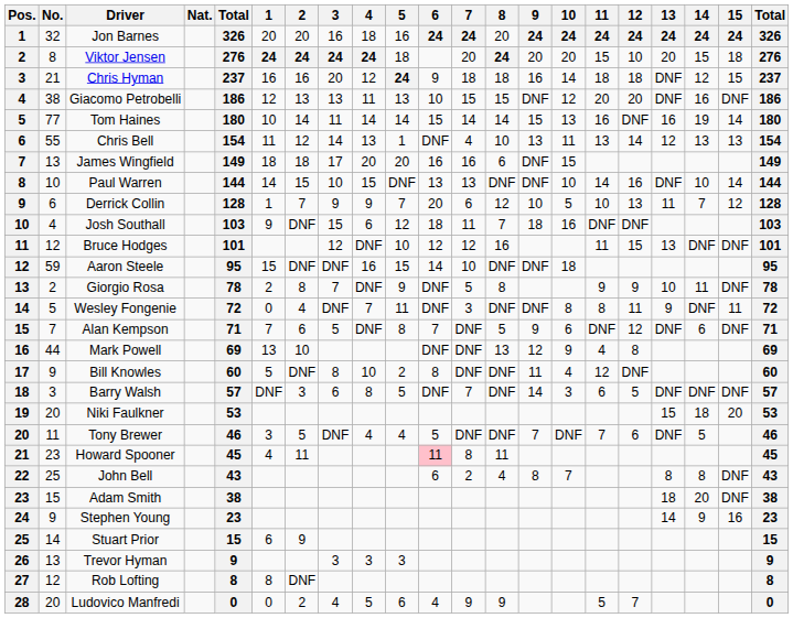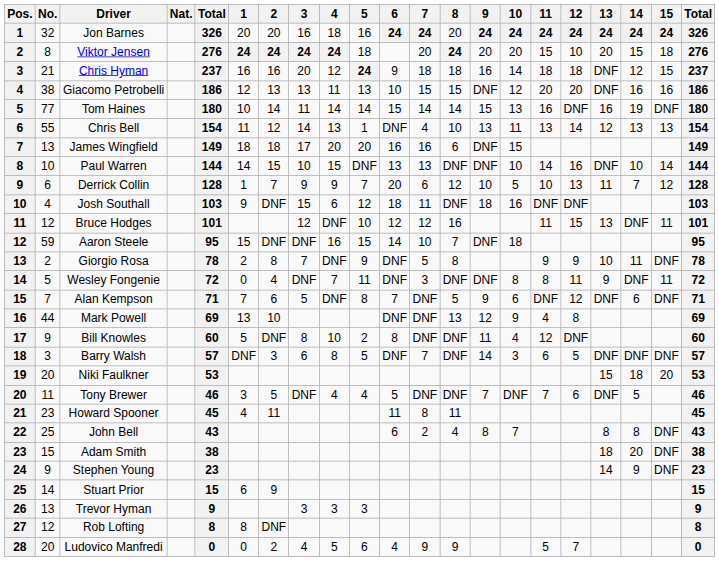Giacomo Petrobelli | 15: DNF -> 16
Tom Haines | 15: 14 -> DNF
Josh Southall | 8: 7 -> DNF
Bruce Hodges | 15: DNF -> 11
Aaron Steele | 8: DNF -> 7
Howard Spooner | 6: pink background -> no background
Stephen Young | 15: 16 -> DNF
